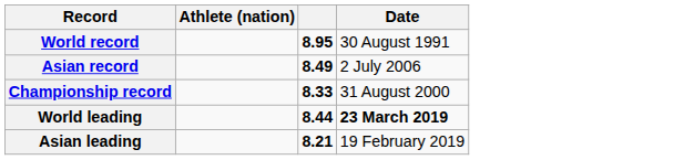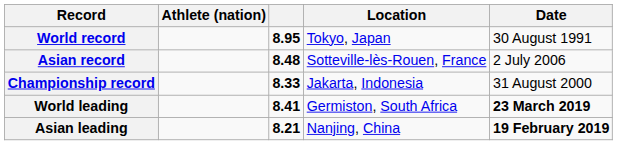+ column: Location | Tokyo, Japan | Sotteville-lès-Rouen, France | Jakarta, Indonesia | Germiston, South Africa | Nanjing, China
Asian record | column 3: 8.49 -> 8.48
World leading | column 3: 8.44 -> 8.41
Asian leading | Date: normal -> bold
